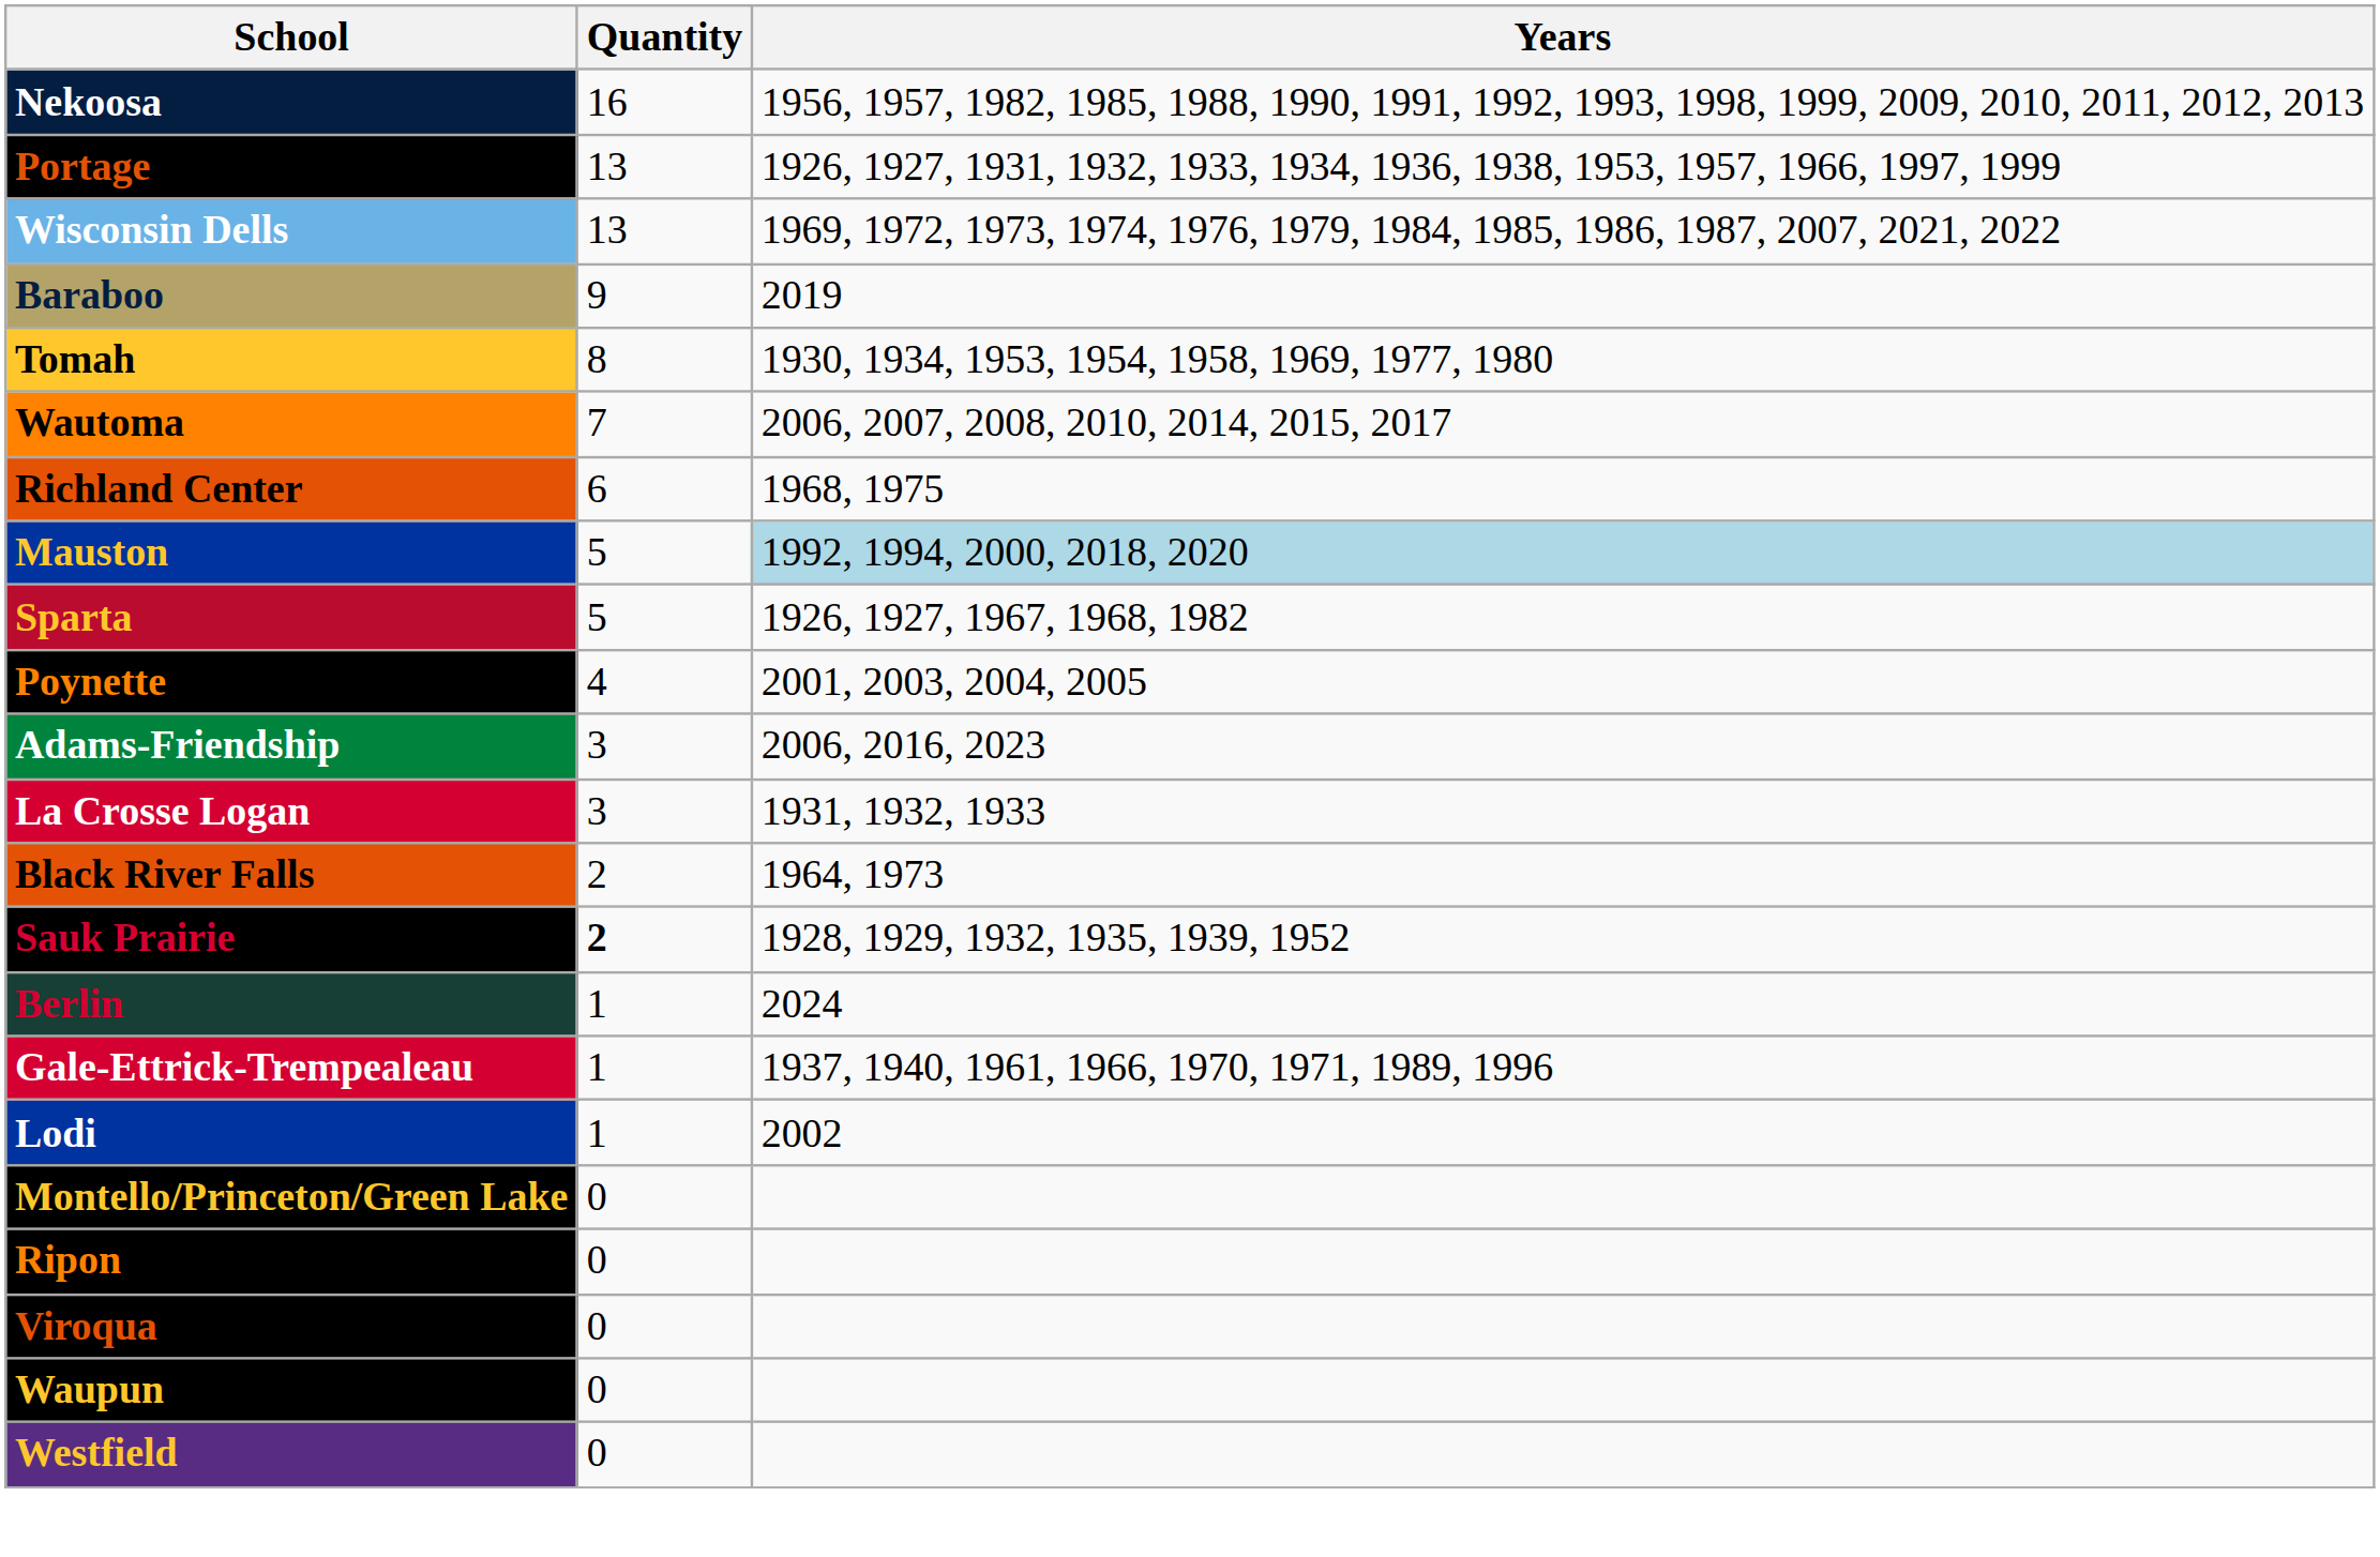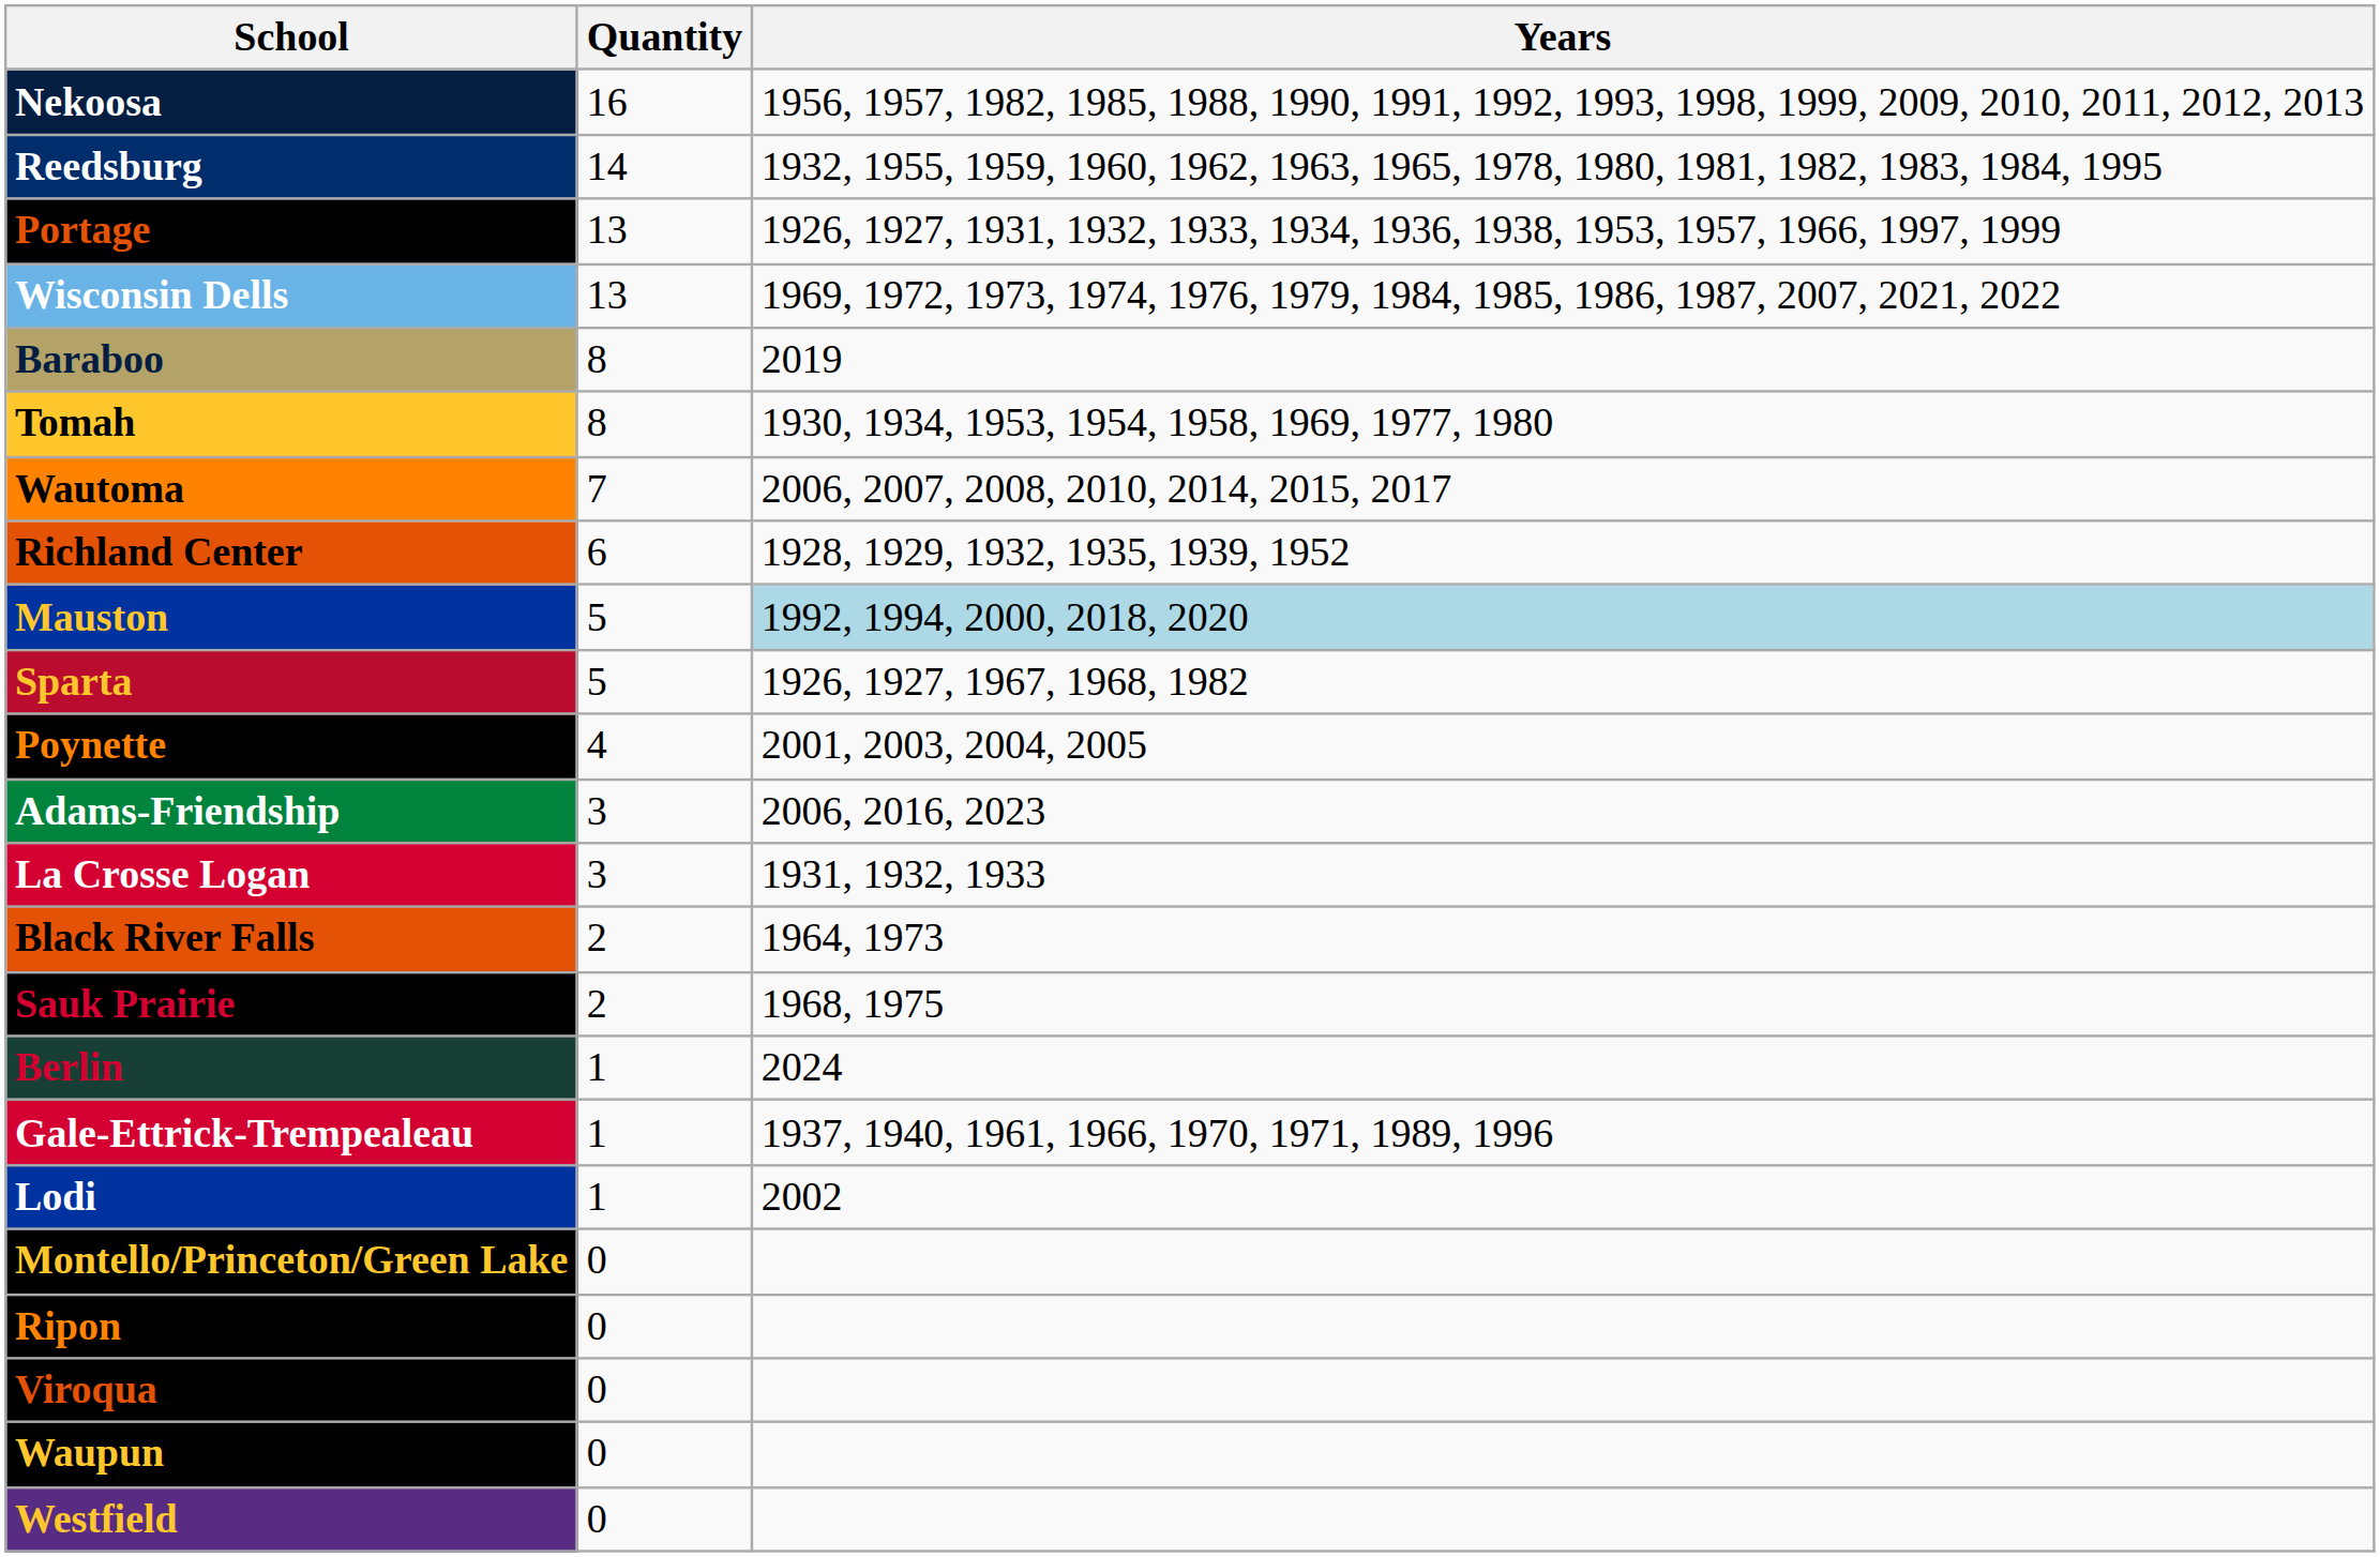+ row: Reedsburg | 14 | 1932, 1955, 1959, 1960, 1962, 1963, 1965, 1978, 1980, 1981, 1982, 1983, 1984, 1995
Baraboo | Quantity: 9 -> 8
Richland Center | Years: 1968, 1975 -> 1928, 1929, 1932, 1935, 1939, 1952
Sauk Prairie | Quantity: bold -> normal
Sauk Prairie | Years: 1928, 1929, 1932, 1935, 1939, 1952 -> 1968, 1975
